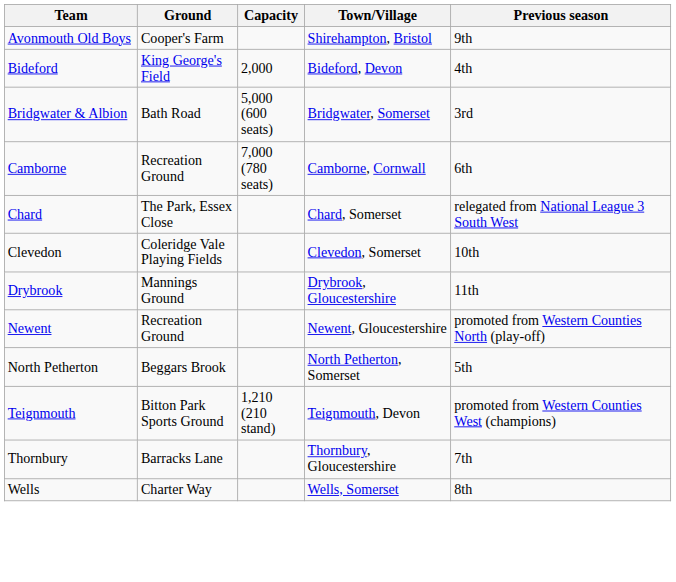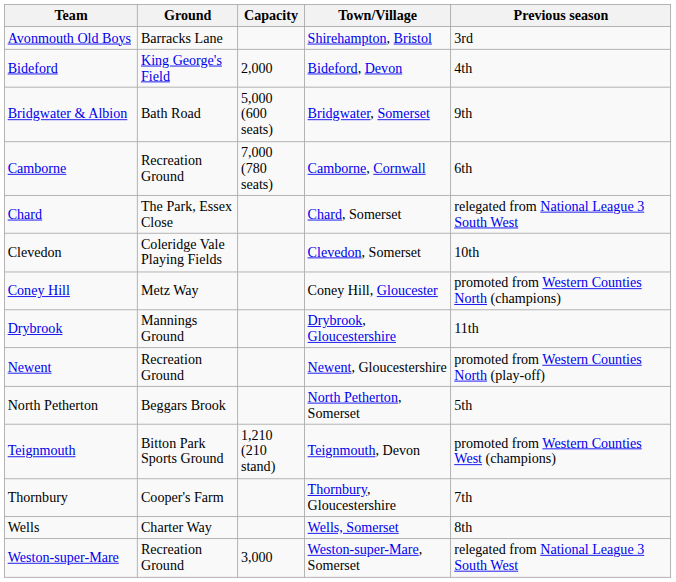Avonmouth Old Boys | Ground: Cooper's Farm -> Barracks Lane
Avonmouth Old Boys | Previous season: 9th -> 3rd
Bridgwater & Albion | Previous season: 3rd -> 9th
+ row: Coney Hill | Metz Way | Coney Hill, Gloucester | promoted from Western Counties North (champions)
Thornbury | Ground: Barracks Lane -> Cooper's Farm
+ row: Weston-super-Mare | Recreation Ground | 3,000 | Weston-super-Mare, Somerset | relegated from National League 3 South West
